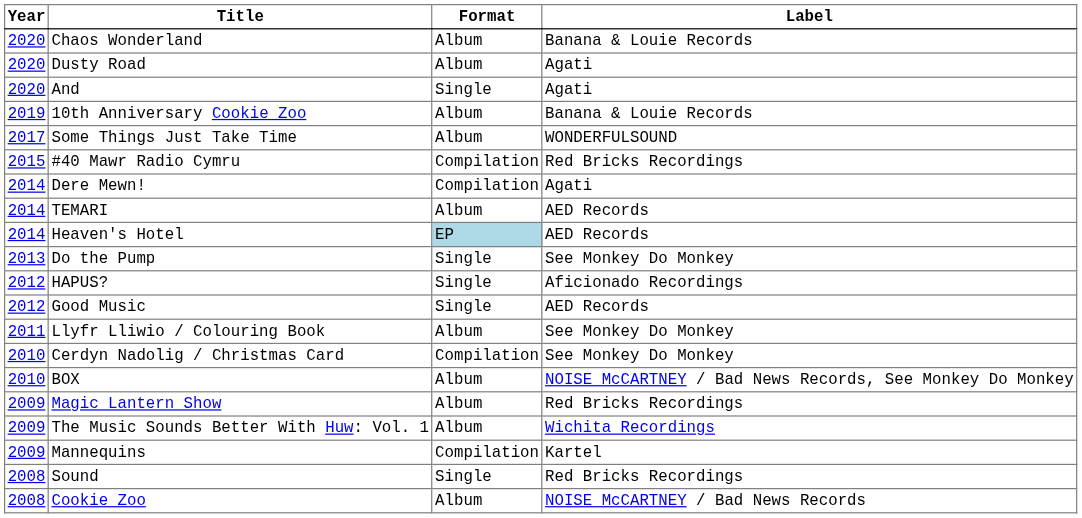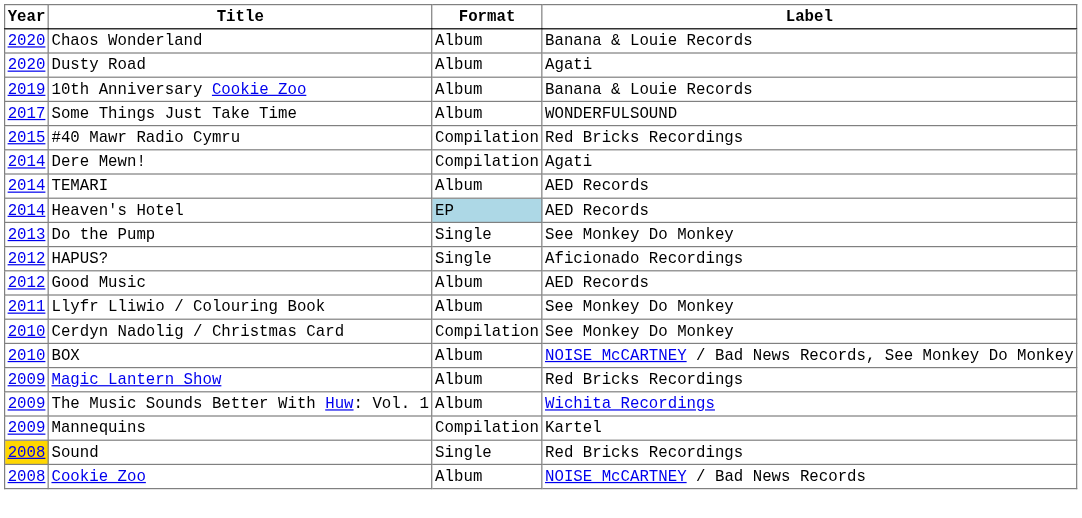- row: 2020 | And | Single | Agati
Good Music | Format: Single -> Album
Sound | Year: no background -> gold background
